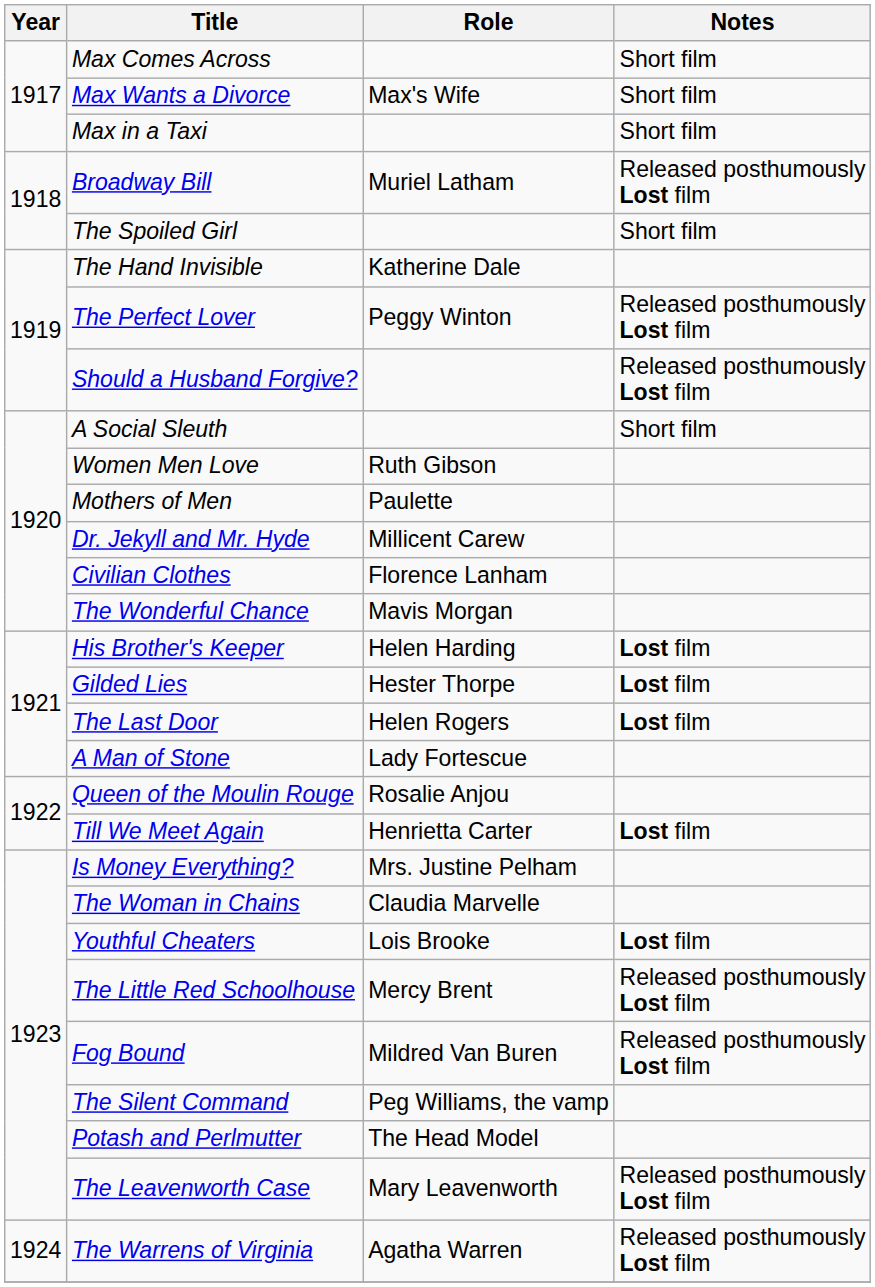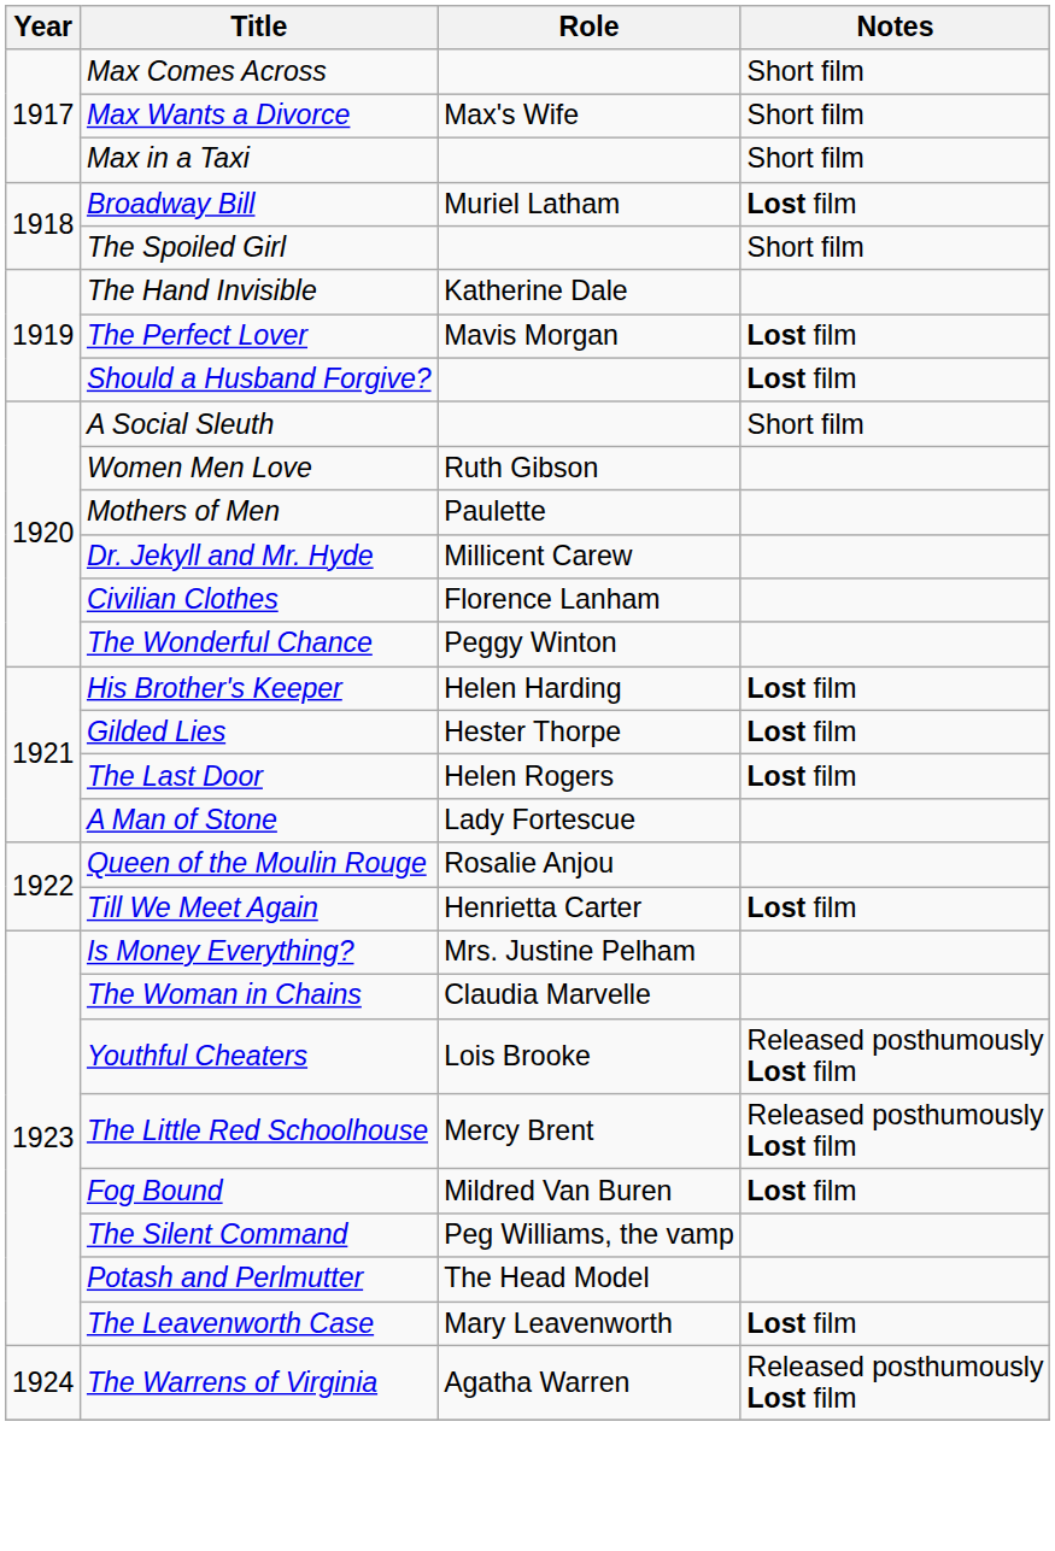Broadway Bill | Notes: Released posthumously Lost film -> Lost film
The Perfect Lover | Role: Peggy Winton -> Mavis Morgan
The Perfect Lover | Notes: Released posthumously Lost film -> Lost film
Should a Husband Forgive? | Notes: Released posthumously Lost film -> Lost film
The Wonderful Chance | Role: Mavis Morgan -> Peggy Winton
Youthful Cheaters | Notes: Lost film -> Released posthumously Lost film
Fog Bound | Notes: Released posthumously Lost film -> Lost film
The Leavenworth Case | Notes: Released posthumously Lost film -> Lost film
